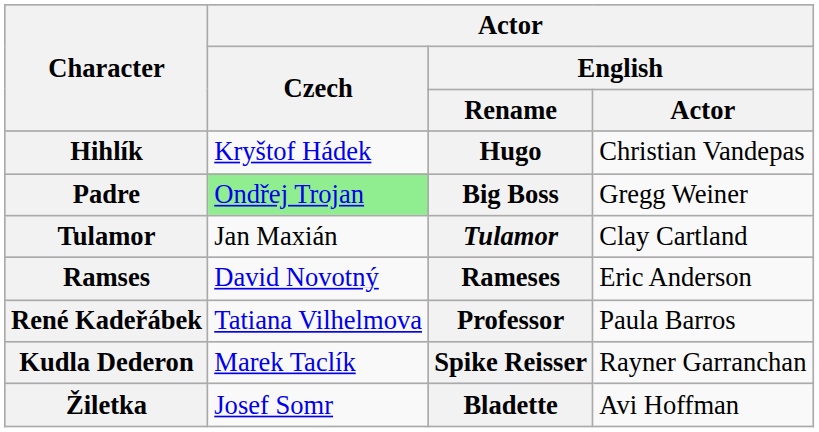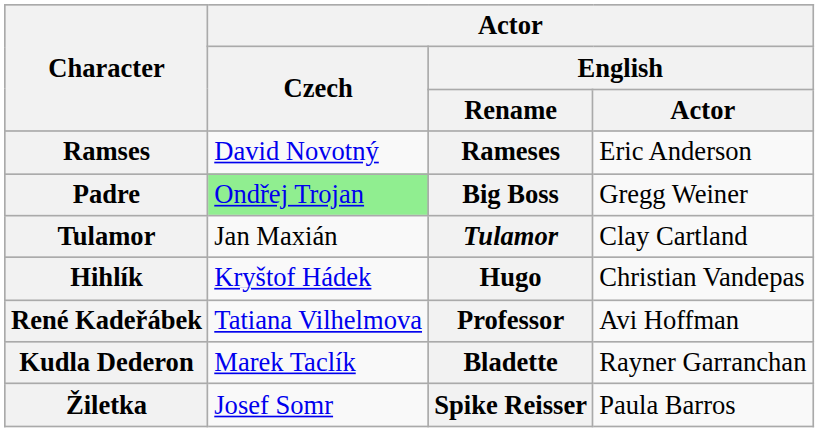rows swapped: Hihlík <-> Ramses
René Kadeřábek | Actor / English / Actor: Paula Barros -> Avi Hoffman
Kudla Dederon | Actor / English / Rename: Spike Reisser -> Bladette
Žiletka | Actor / English / Rename: Bladette -> Spike Reisser
Žiletka | Actor / English / Actor: Avi Hoffman -> Paula Barros
